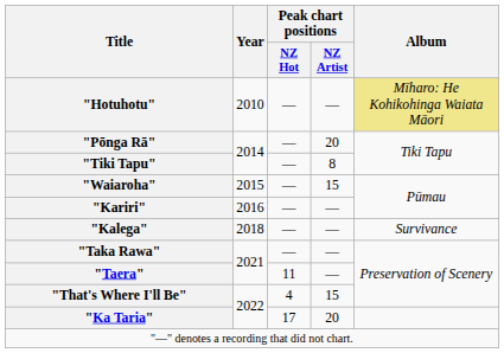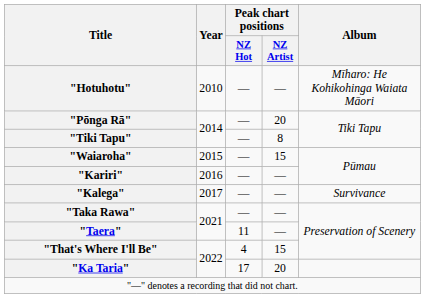"Hotuhotu" | Album: khaki background -> no background
"Kalega" | Year: 2018 -> 2017
